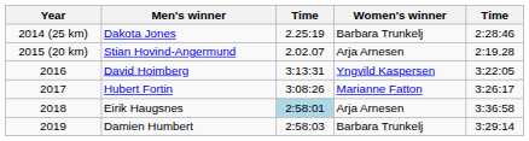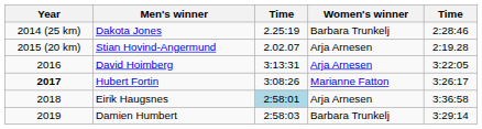David Hoimberg | Women's winner: Yngvild Kaspersen -> Arja Arnesen
Hubert Fortin | Year: normal -> bold
